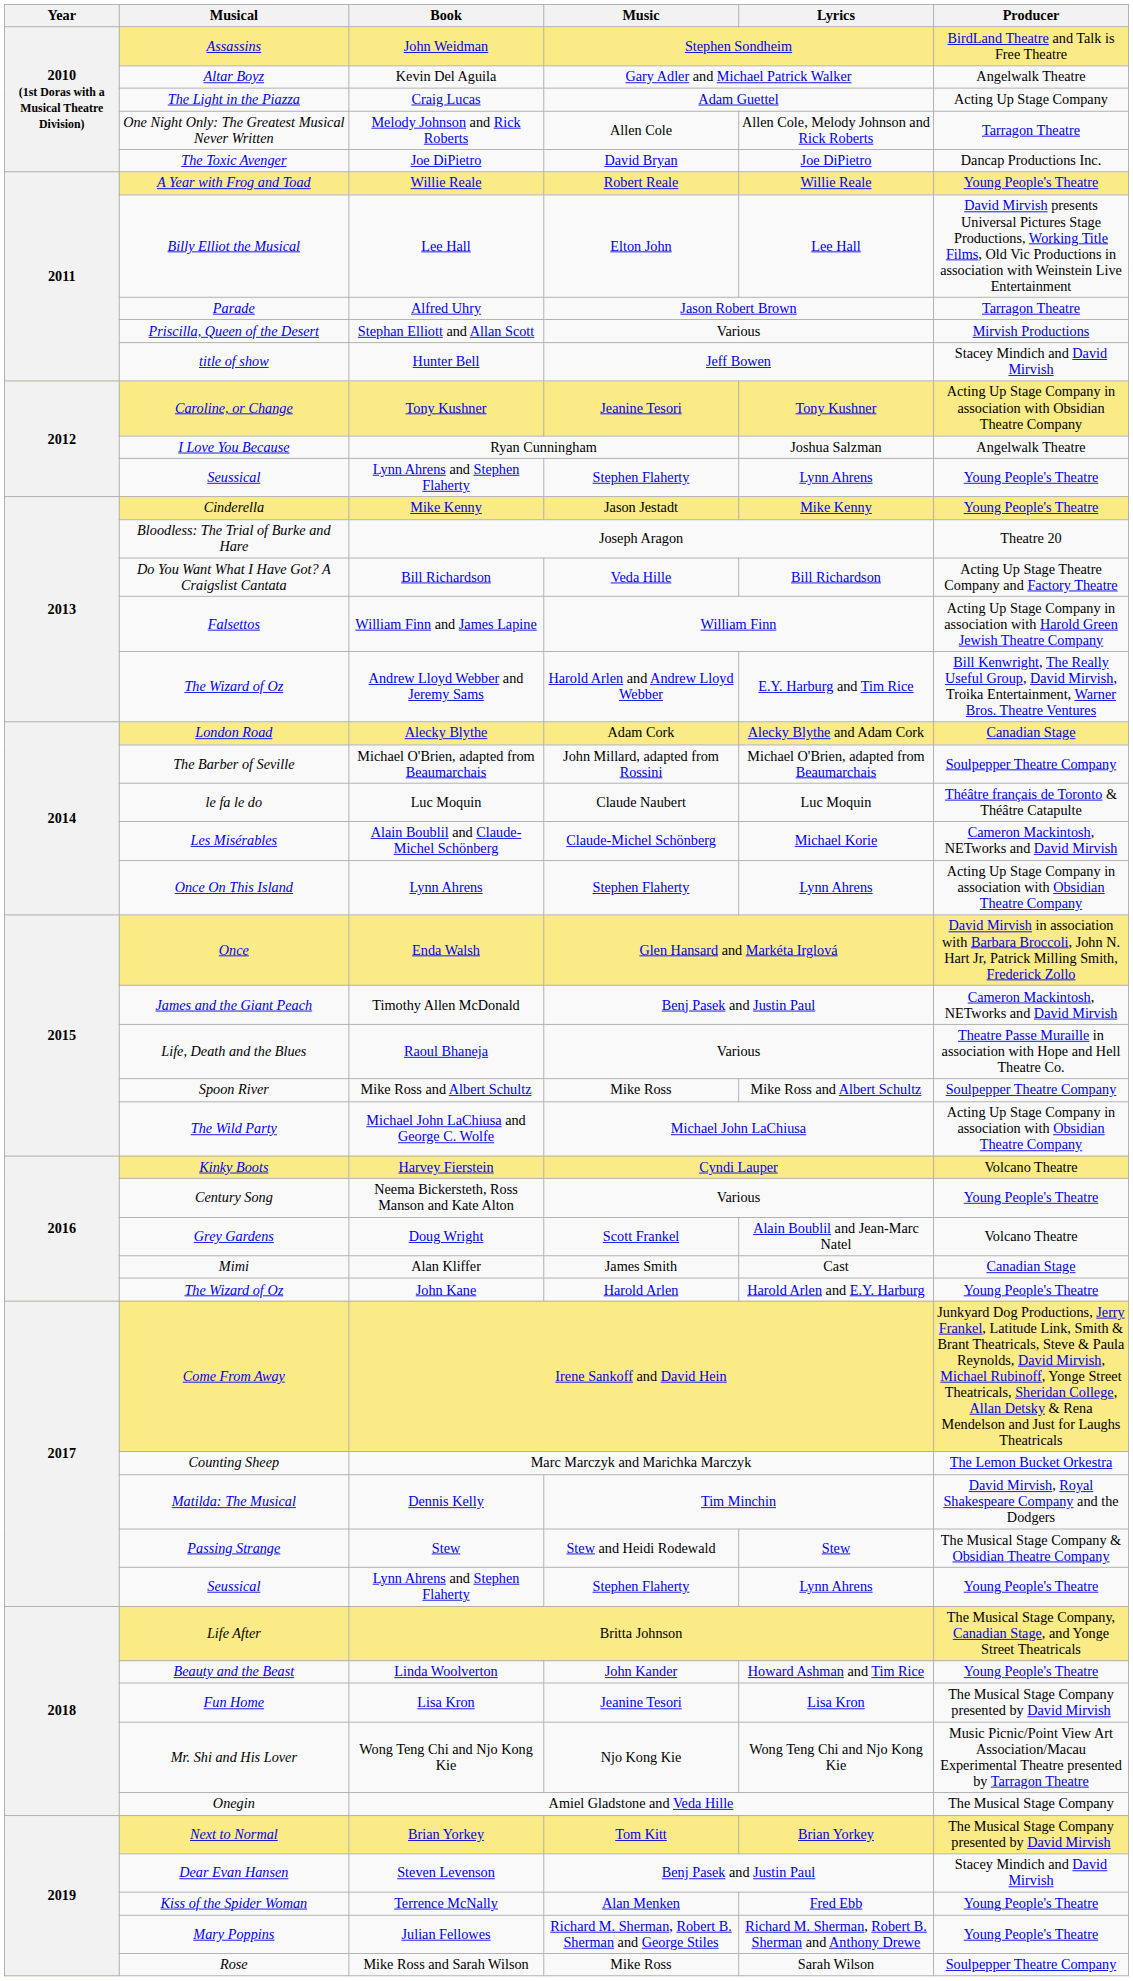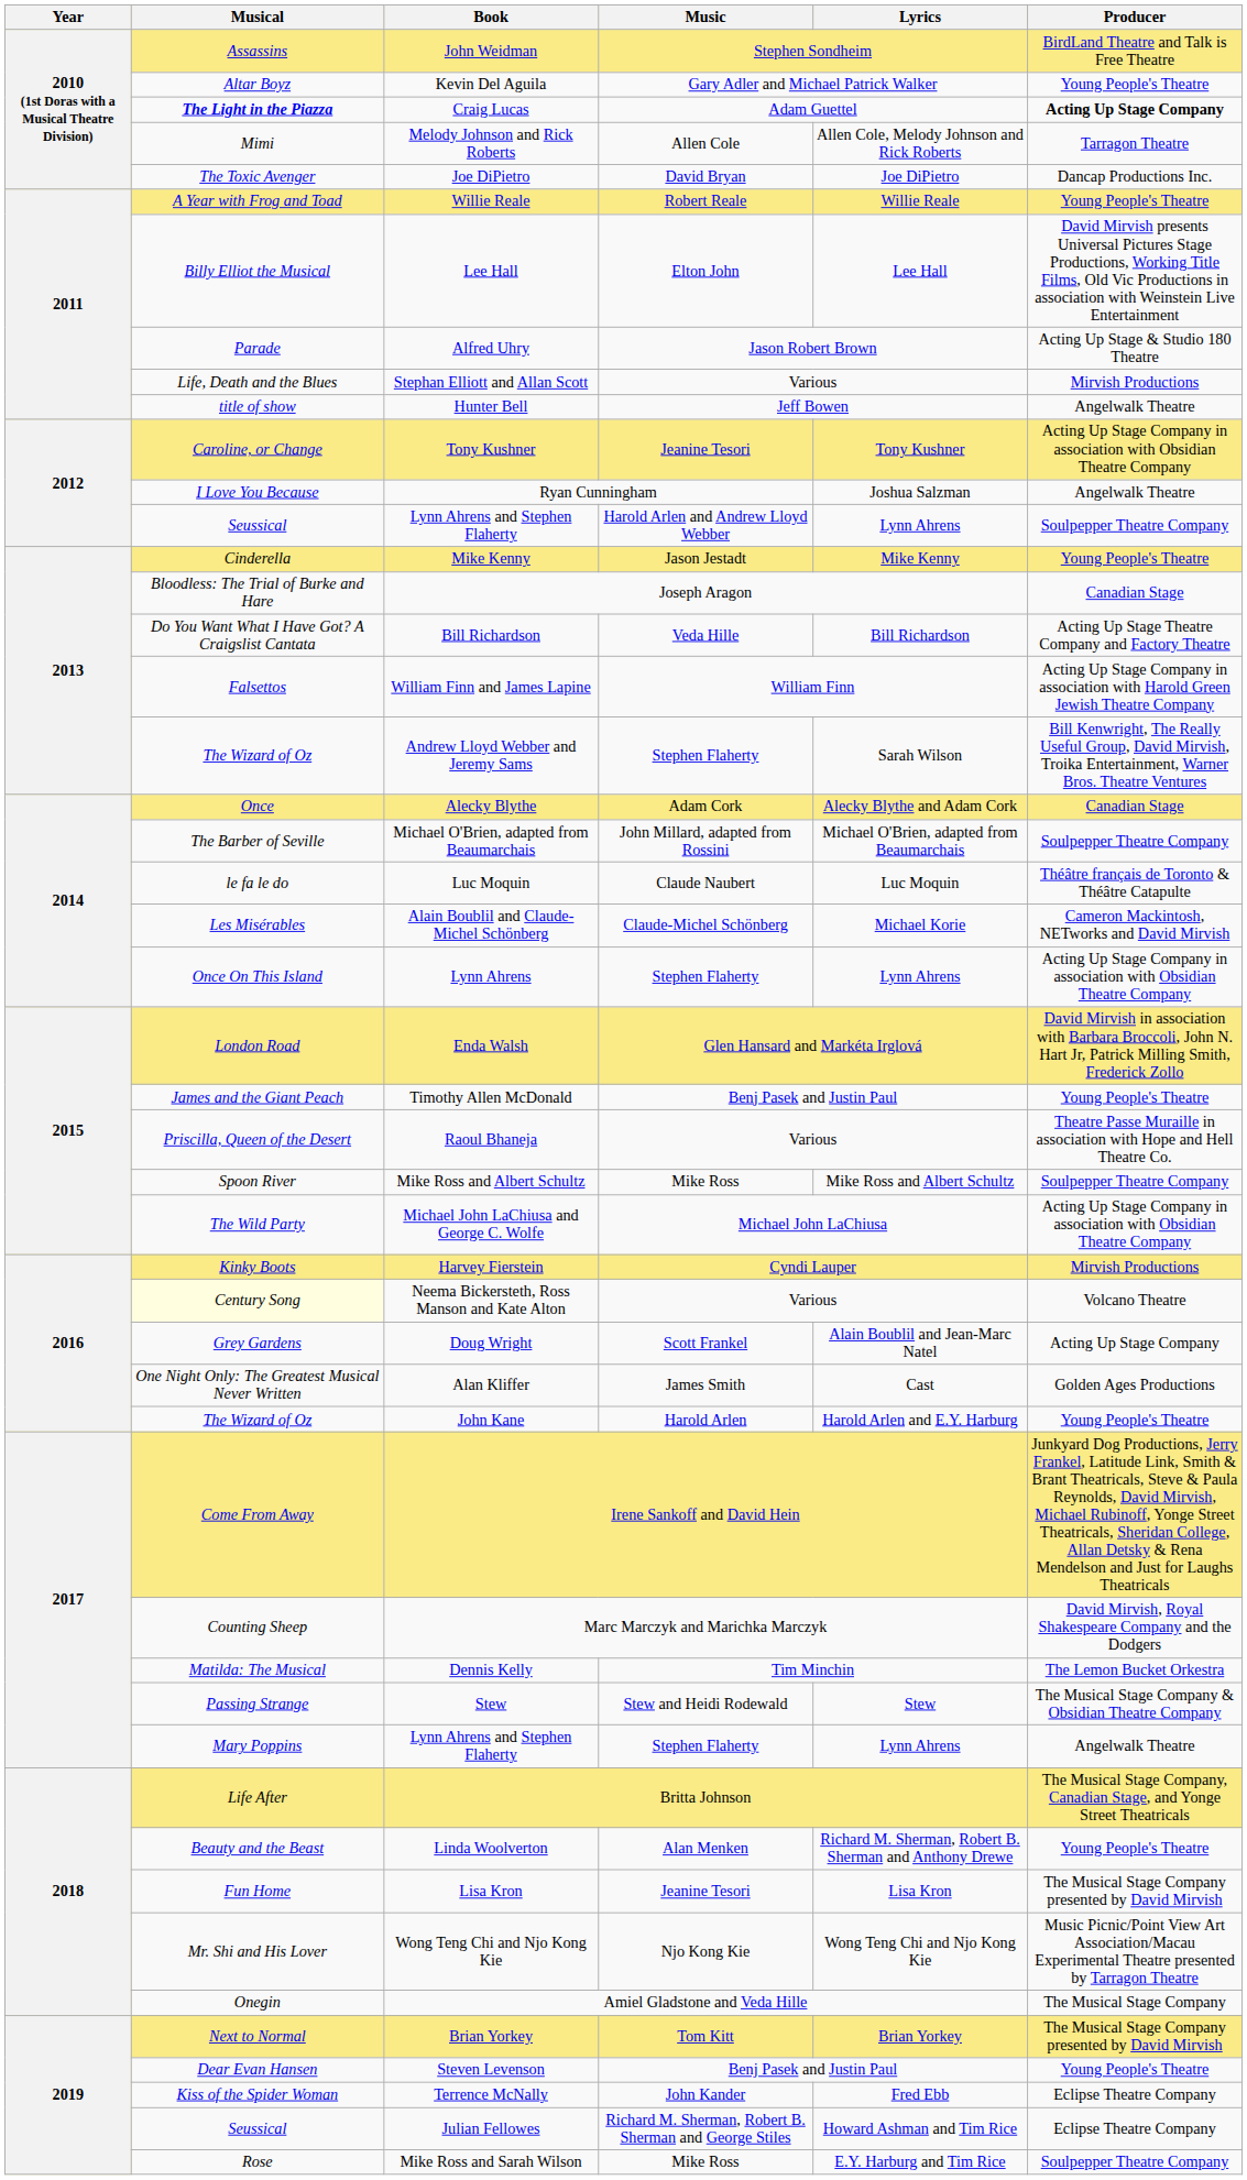Kevin Del Aguila | Producer: Angelwalk Theatre -> Young People's Theatre
Craig Lucas | Musical: normal -> bold
Craig Lucas | Producer: normal -> bold
Melody Johnson and Rick Roberts | Musical: One Night Only: The Greatest Musical Never Written -> Mimi
Alfred Uhry | Producer: Tarragon Theatre -> Acting Up Stage & Studio 180 Theatre
Stephan Elliott and Allan Scott | Musical: Priscilla, Queen of the Desert -> Life, Death and the Blues
Hunter Bell | Producer: Stacey Mindich and David Mirvish -> Angelwalk Theatre
2012 / Lynn Ahrens and Stephen Flaherty | Music: Stephen Flaherty -> Harold Arlen and Andrew Lloyd Webber
2012 / Lynn Ahrens and Stephen Flaherty | Producer: Young People's Theatre -> Soulpepper Theatre Company
Joseph Aragon | Producer: Theatre 20 -> Canadian Stage
Andrew Lloyd Webber and Jeremy Sams | Music: Harold Arlen and Andrew Lloyd Webber -> Stephen Flaherty
Andrew Lloyd Webber and Jeremy Sams | Lyrics: E.Y. Harburg and Tim Rice -> Sarah Wilson
Alecky Blythe | Musical: London Road -> Once
Enda Walsh | Musical: Once -> London Road
Timothy Allen McDonald | Producer: Cameron Mackintosh, NETworks and David Mirvish -> Young People's Theatre
Raoul Bhaneja | Musical: Life, Death and the Blues -> Priscilla, Queen of the Desert
Harvey Fierstein | Producer: Volcano Theatre -> Mirvish Productions
Neema Bickersteth, Ross Manson and Kate Alton | Musical: no background -> lightyellow background
Neema Bickersteth, Ross Manson and Kate Alton | Producer: Young People's Theatre -> Volcano Theatre
Doug Wright | Producer: Volcano Theatre -> Acting Up Stage Company
Alan Kliffer | Musical: Mimi -> One Night Only: The Greatest Musical Never Written
Alan Kliffer | Producer: Canadian Stage -> Golden Ages Productions
Marc Marczyk and Marichka Marczyk | Producer: The Lemon Bucket Orkestra -> David Mirvish, Royal Shakespeare Company and the Dodgers
Dennis Kelly | Producer: David Mirvish, Royal Shakespeare Company and the Dodgers -> The Lemon Bucket Orkestra
2017 / Lynn Ahrens and Stephen Flaherty | Musical: Seussical -> Mary Poppins
2017 / Lynn Ahrens and Stephen Flaherty | Producer: Young People's Theatre -> Angelwalk Theatre
Linda Woolverton | Music: John Kander -> Alan Menken
Linda Woolverton | Lyrics: Howard Ashman and Tim Rice -> Richard M. Sherman, Robert B. Sherman and Anthony Drewe
Steven Levenson | Producer: Stacey Mindich and David Mirvish -> Young People's Theatre
Terrence McNally | Music: Alan Menken -> John Kander
Terrence McNally | Producer: Young People's Theatre -> Eclipse Theatre Company
Julian Fellowes | Musical: Mary Poppins -> Seussical
Julian Fellowes | Lyrics: Richard M. Sherman, Robert B. Sherman and Anthony Drewe -> Howard Ashman and Tim Rice
Julian Fellowes | Producer: Young People's Theatre -> Eclipse Theatre Company
Mike Ross and Sarah Wilson | Lyrics: Sarah Wilson -> E.Y. Harburg and Tim Rice
